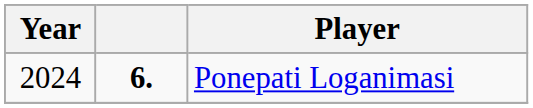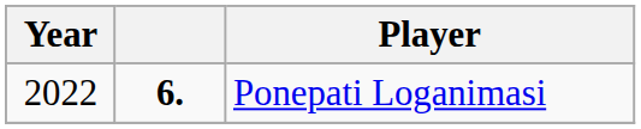Ponepati Loganimasi | Year: 2024 -> 2022
